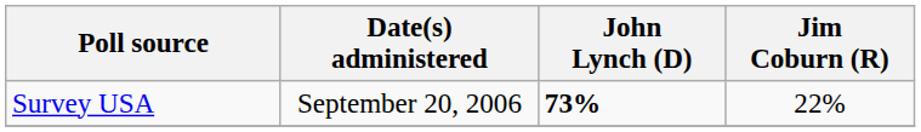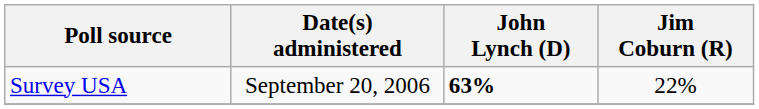Survey USA | John Lynch (D): 73% -> 63%
